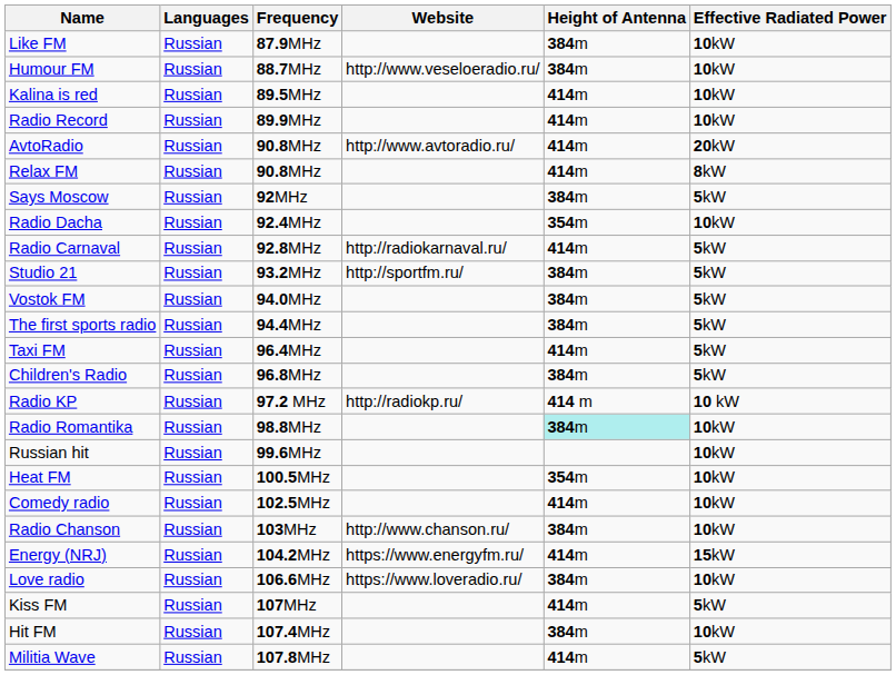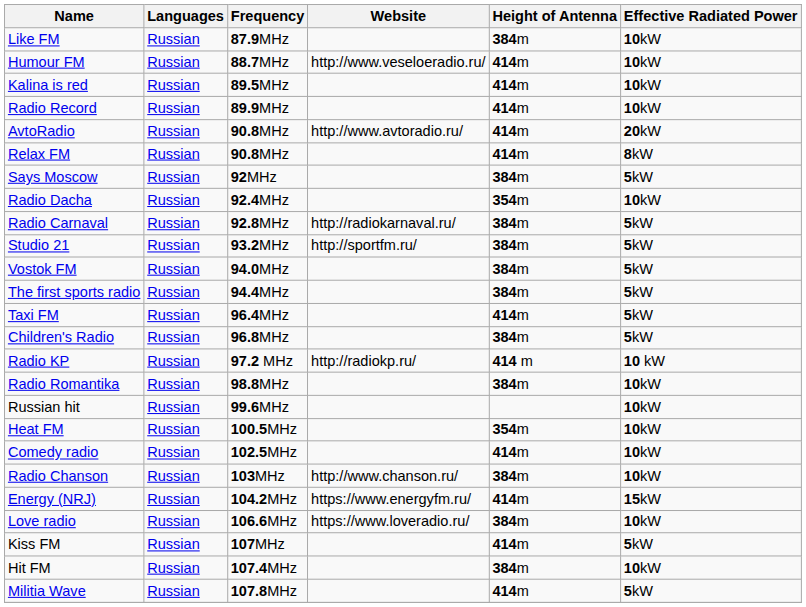Humour FM | Height of Antenna: 384m -> 414m
Radio Carnaval | Height of Antenna: 414m -> 384m
Radio Romantika | Height of Antenna: paleturquoise background -> no background
